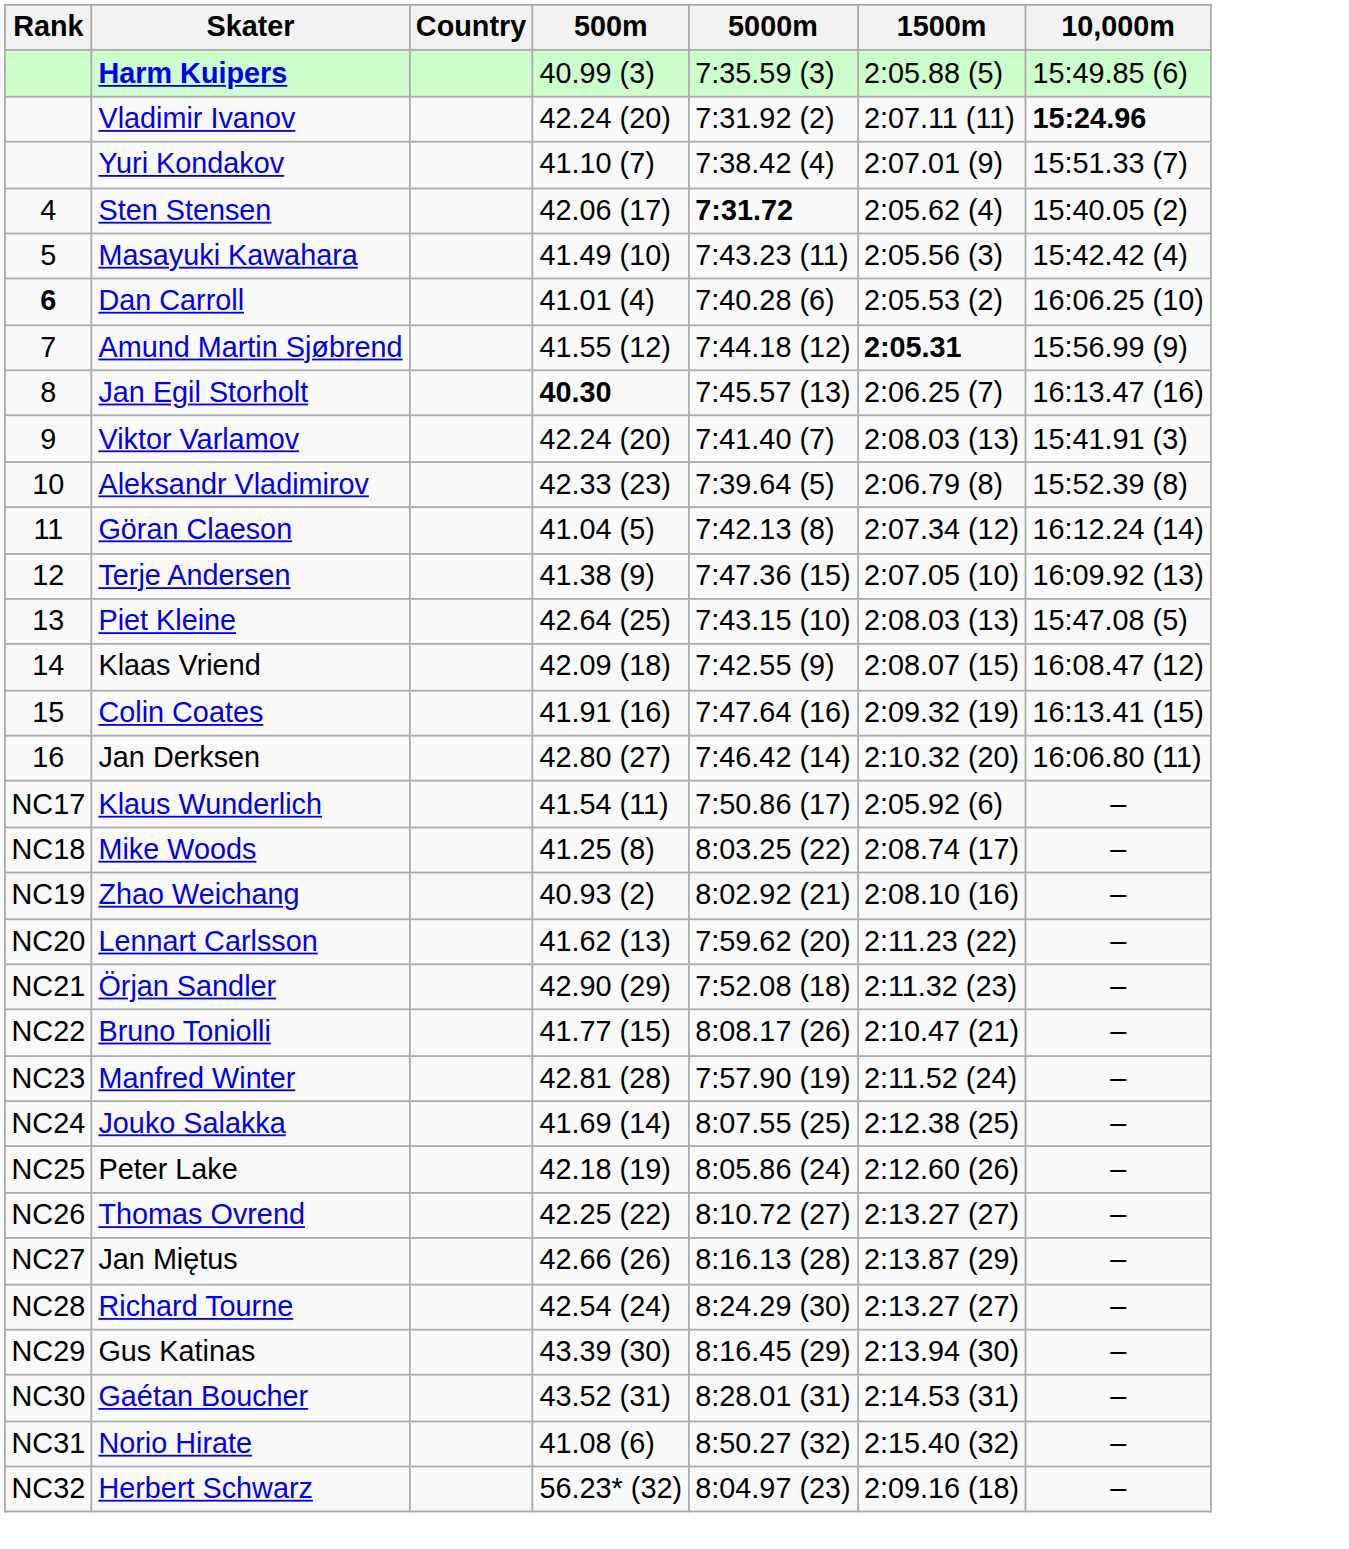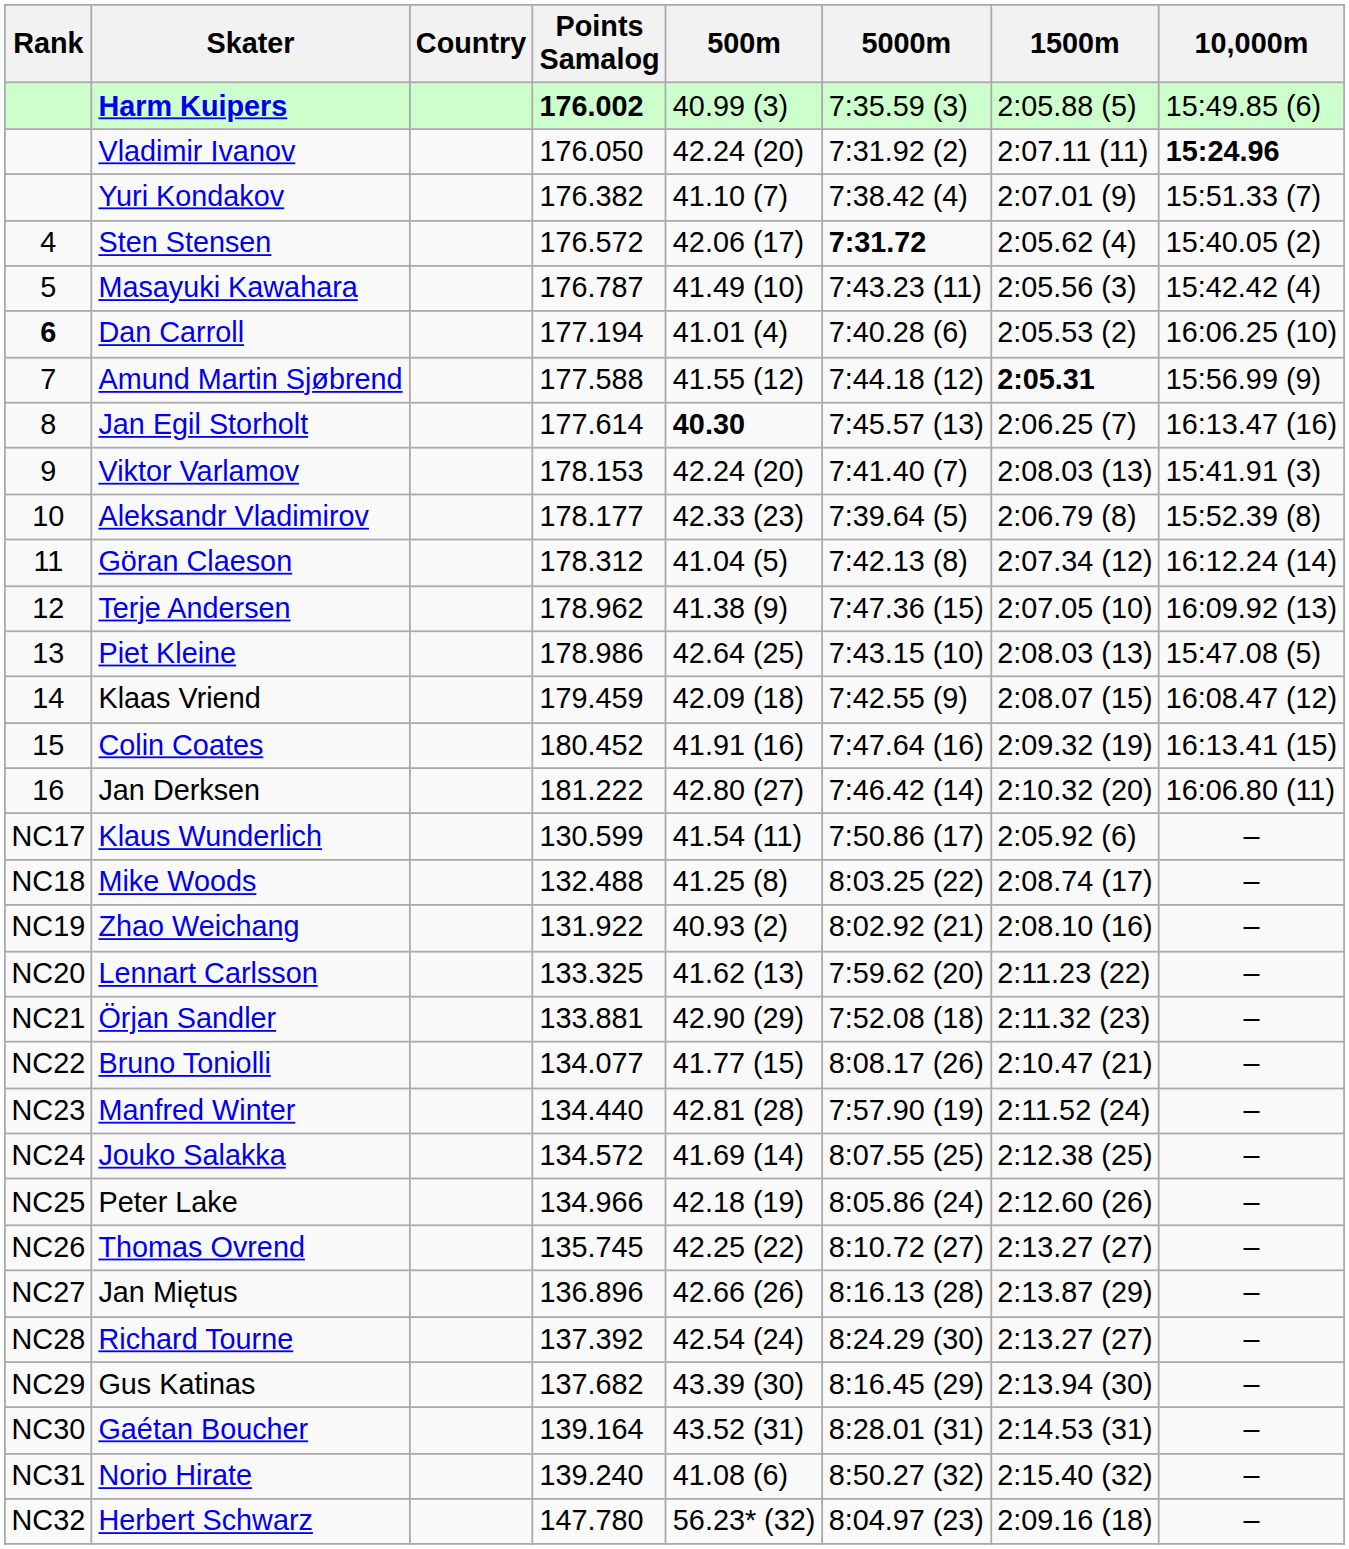+ column: Points Samalog | 176.002 | 176.050 | 176.382 | 176.572 | 176.787 | 177.194 | 177.588 | 177.614 | 178.153 | 178.177 | 178.312 | 178.962 | 178.986 | 179.459 | 180.452 | 181.222 | 130.599 | 132.488 | 131.922 | 133.325 | 133.881 | 134.077 | 134.440 | 134.572 | 134.966 | 135.745 | 136.896 | 137.392 | 137.682 | 139.164 | 139.240 | 147.780
